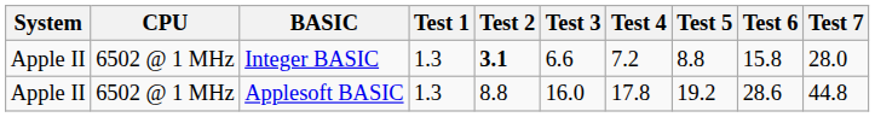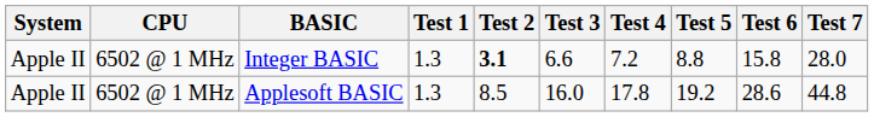Applesoft BASIC | Test 2: 8.8 -> 8.5
